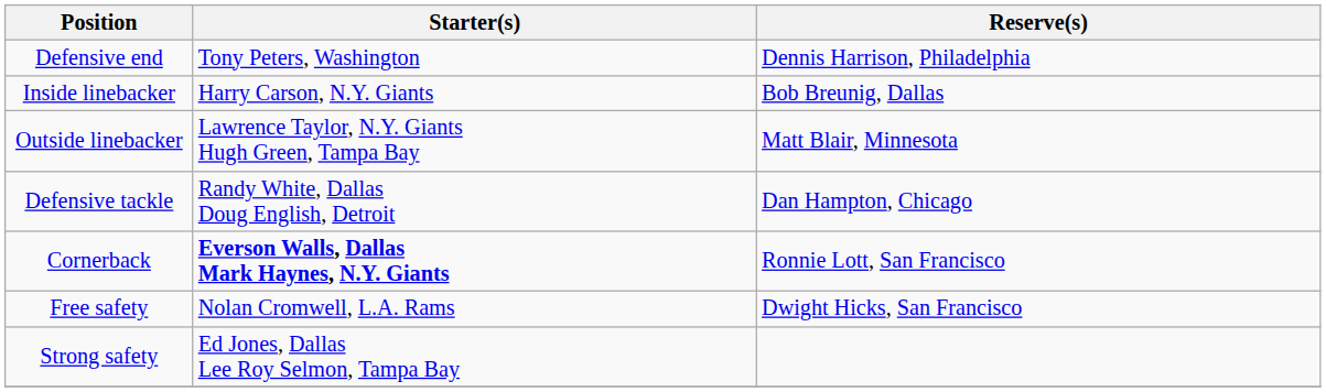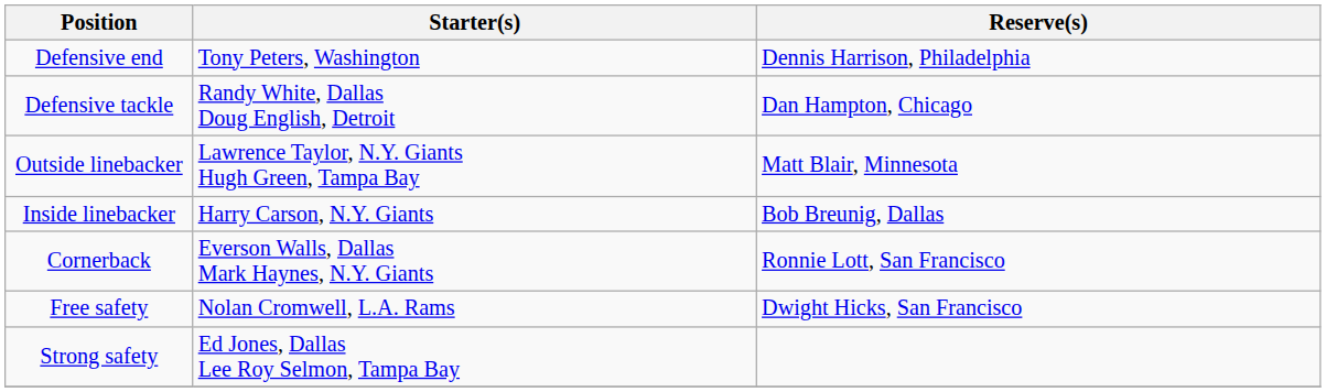rows swapped: Defensive tackle <-> Inside linebacker
Cornerback | Starter(s): bold -> normal
